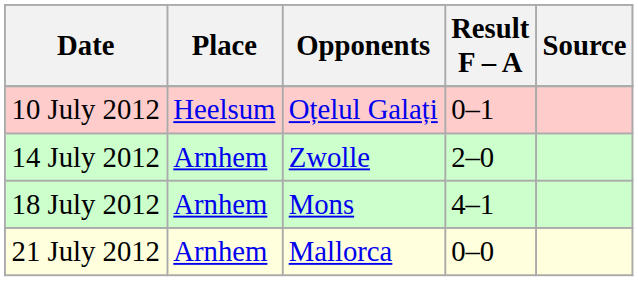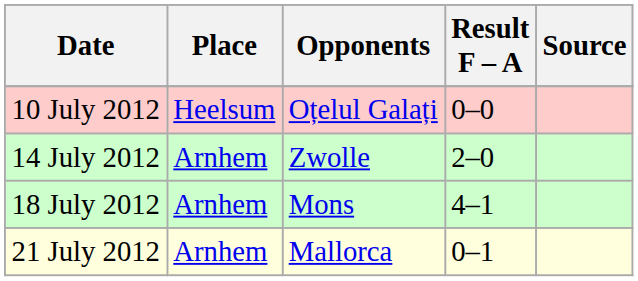10 July 2012 | Result F – A: 0–1 -> 0–0
21 July 2012 | Result F – A: 0–0 -> 0–1
